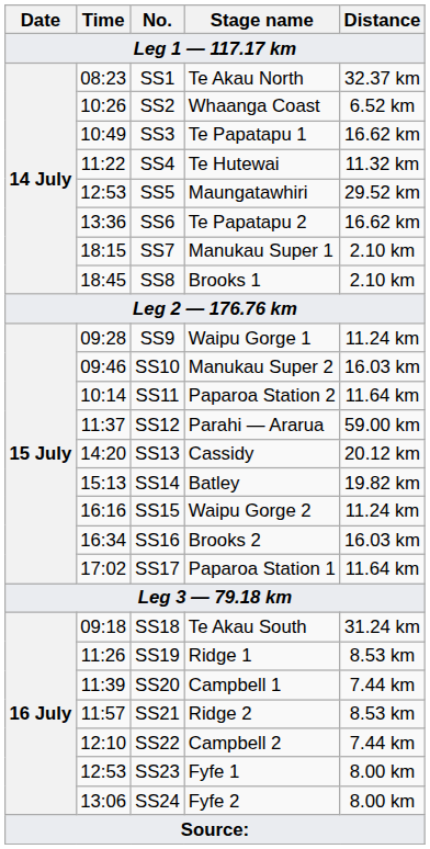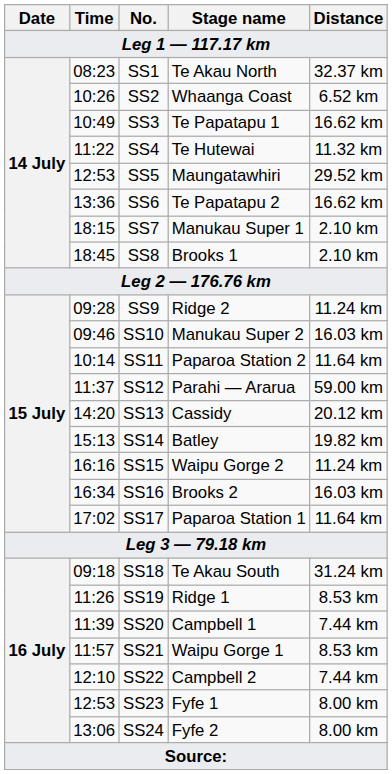SS9 | Stage name: Waipu Gorge 1 -> Ridge 2
SS21 | Stage name: Ridge 2 -> Waipu Gorge 1
